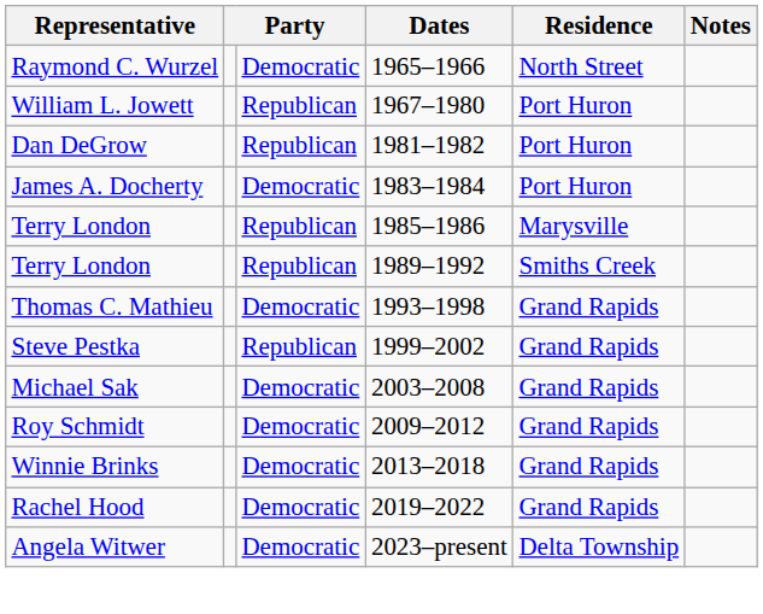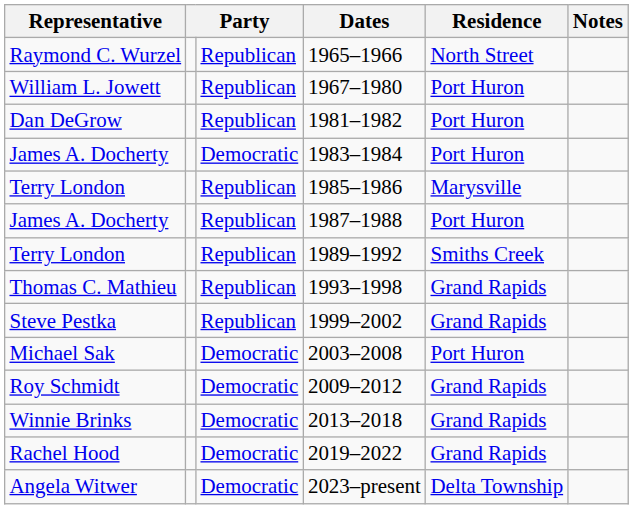1965–1966 | column 3: Democratic -> Republican
+ row: James A. Docherty | Republican | 1987–1988 | Port Huron
1993–1998 | column 3: Democratic -> Republican
2003–2008 | Residence: Grand Rapids -> Port Huron
